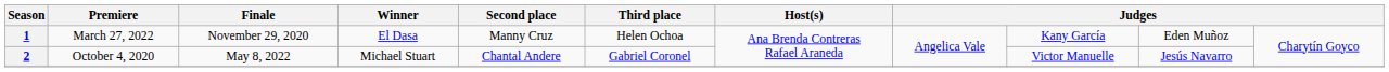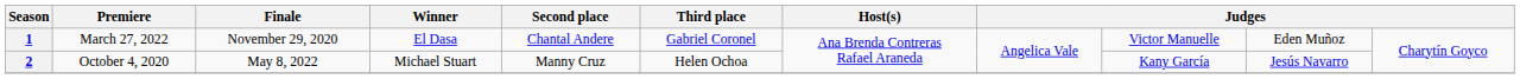1 | Second place: Manny Cruz -> Chantal Andere
1 | Third place: Helen Ochoa -> Gabriel Coronel
1 | column 9: Kany García -> Victor Manuelle
2 | Second place: Chantal Andere -> Manny Cruz
2 | Third place: Gabriel Coronel -> Helen Ochoa
2 | column 9: Victor Manuelle -> Kany García
